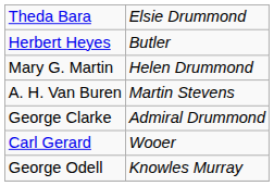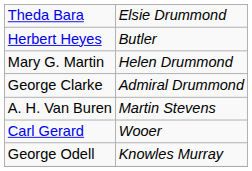rows swapped: A. H. Van Buren <-> George Clarke
